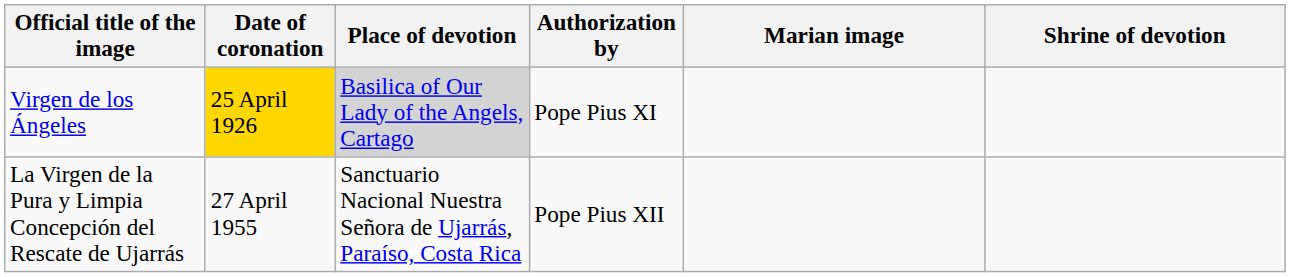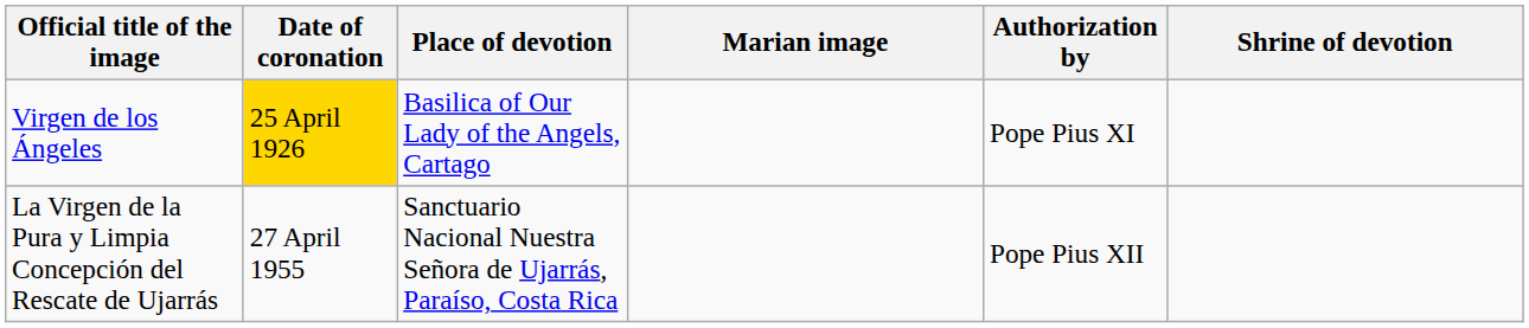columns swapped: Authorization by <-> Marian image
Virgen de los Ángeles | Place of devotion: lightgrey background -> no background
